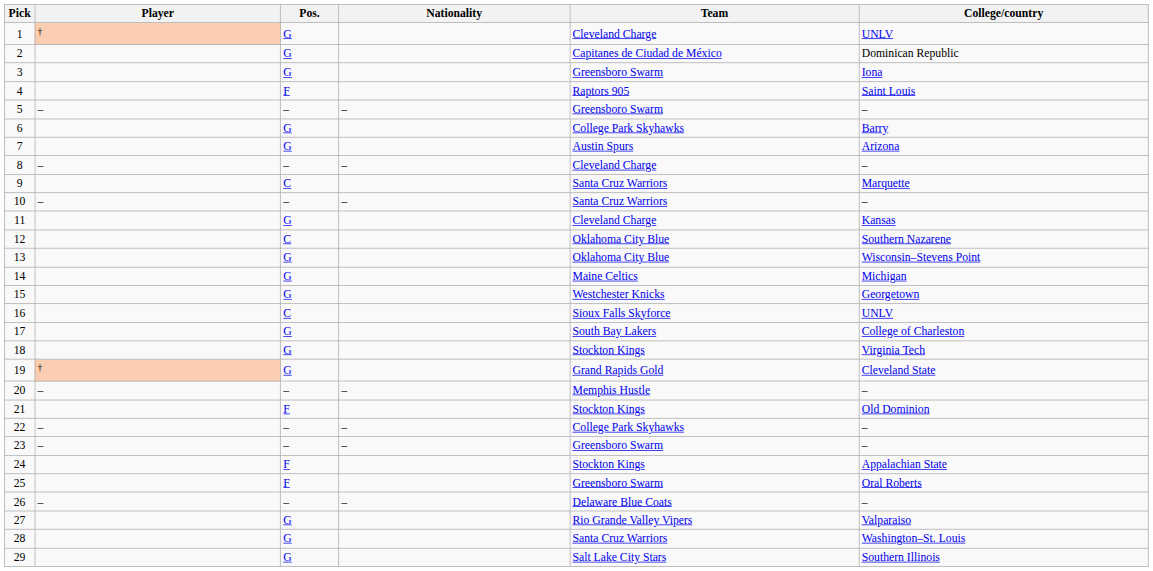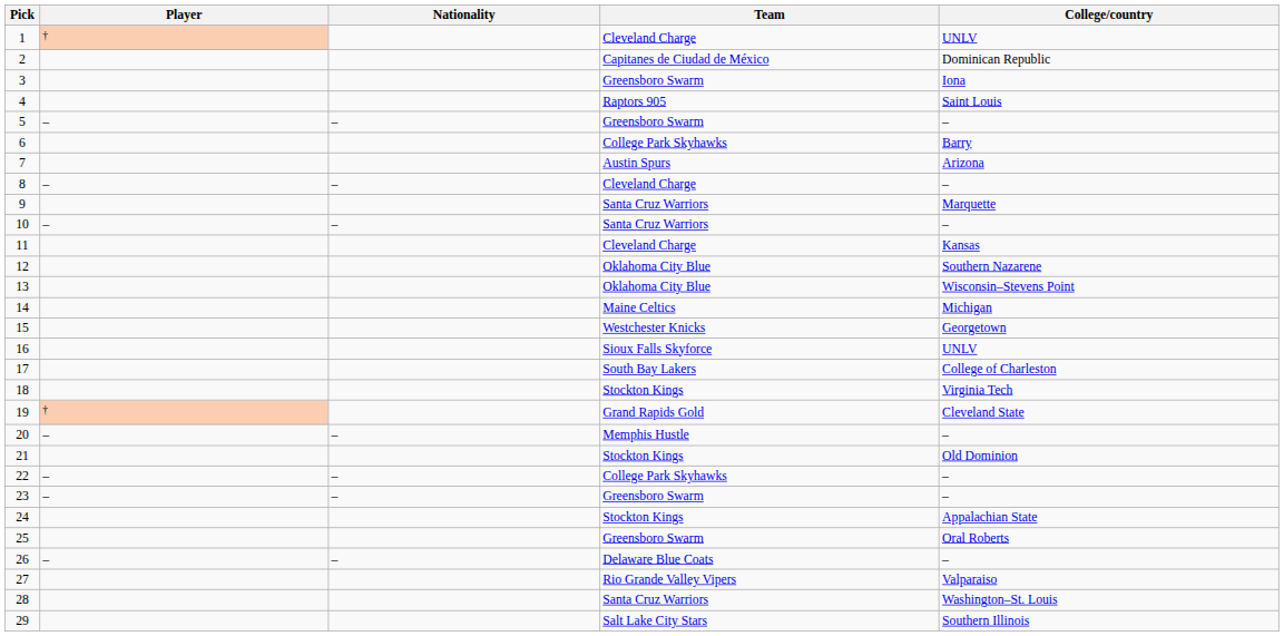- column: Pos. | G | G | G | F | – | G | G | – | C | – | G | C | G | G | G | C | G | G | G | – | F | – | – | F | F | – | G | G | G
